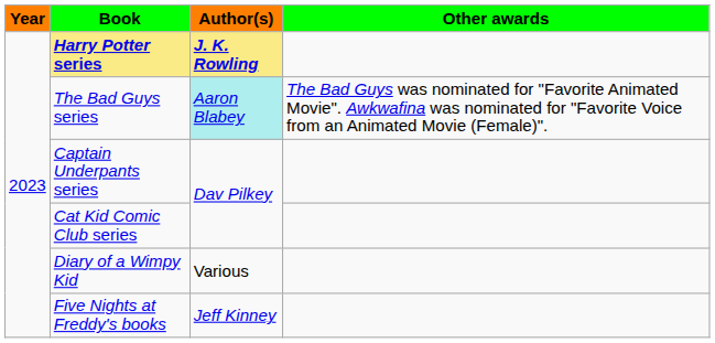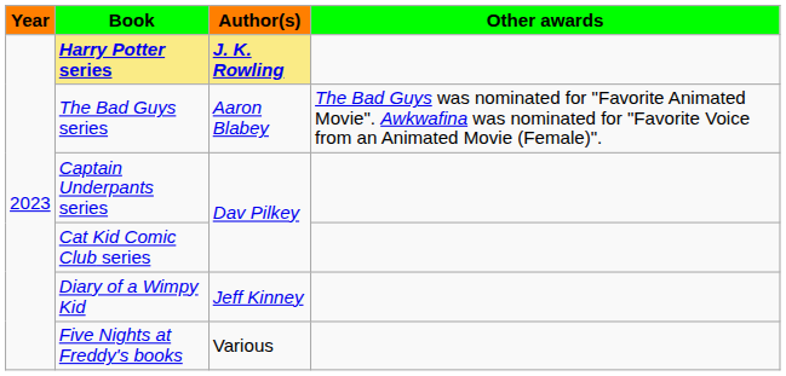The Bad Guys series | Author(s): paleturquoise background -> no background
Diary of a Wimpy Kid | Author(s): Various -> Jeff Kinney
Five Nights at Freddy's books | Author(s): Jeff Kinney -> Various
